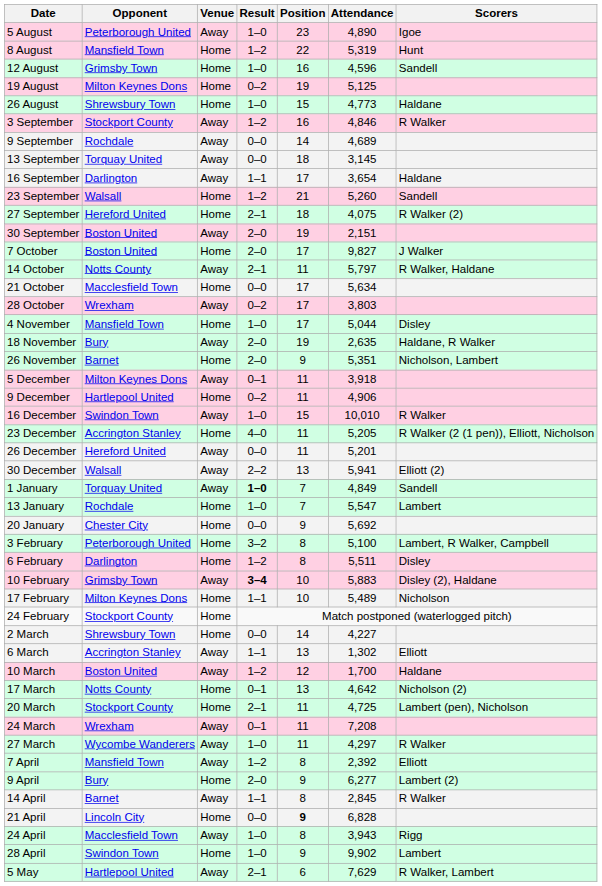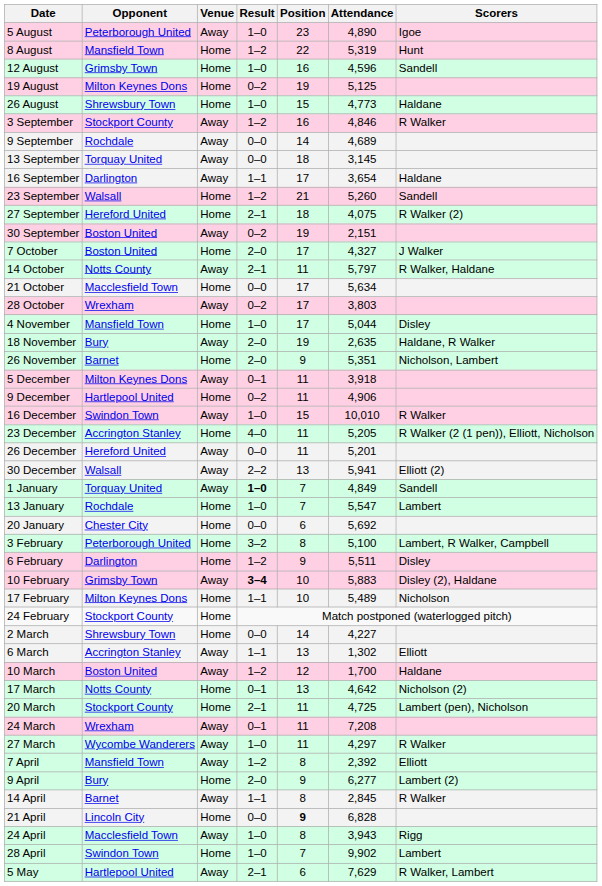30 September | Result: 2–0 -> 0–2
7 October | Attendance: 9,827 -> 4,327
20 January | Position: 9 -> 6
6 February | Position: 8 -> 9
28 April | Position: 9 -> 7
